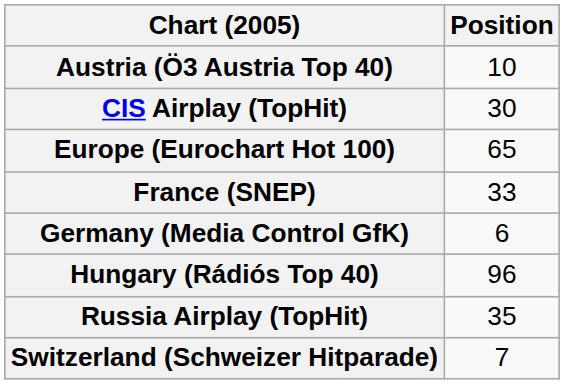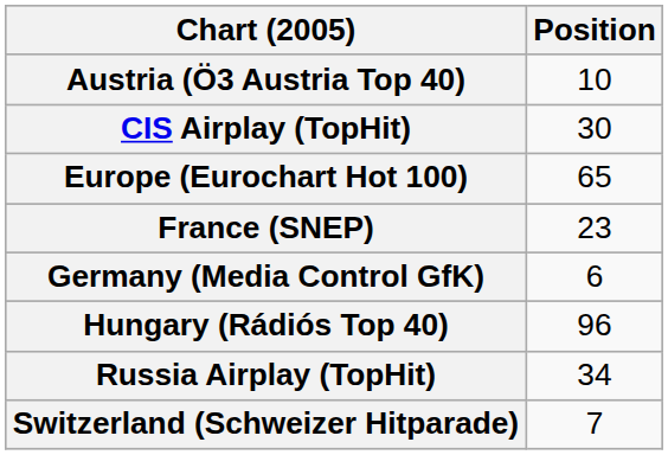France (SNEP) | Position: 33 -> 23
Russia Airplay (TopHit) | Position: 35 -> 34
